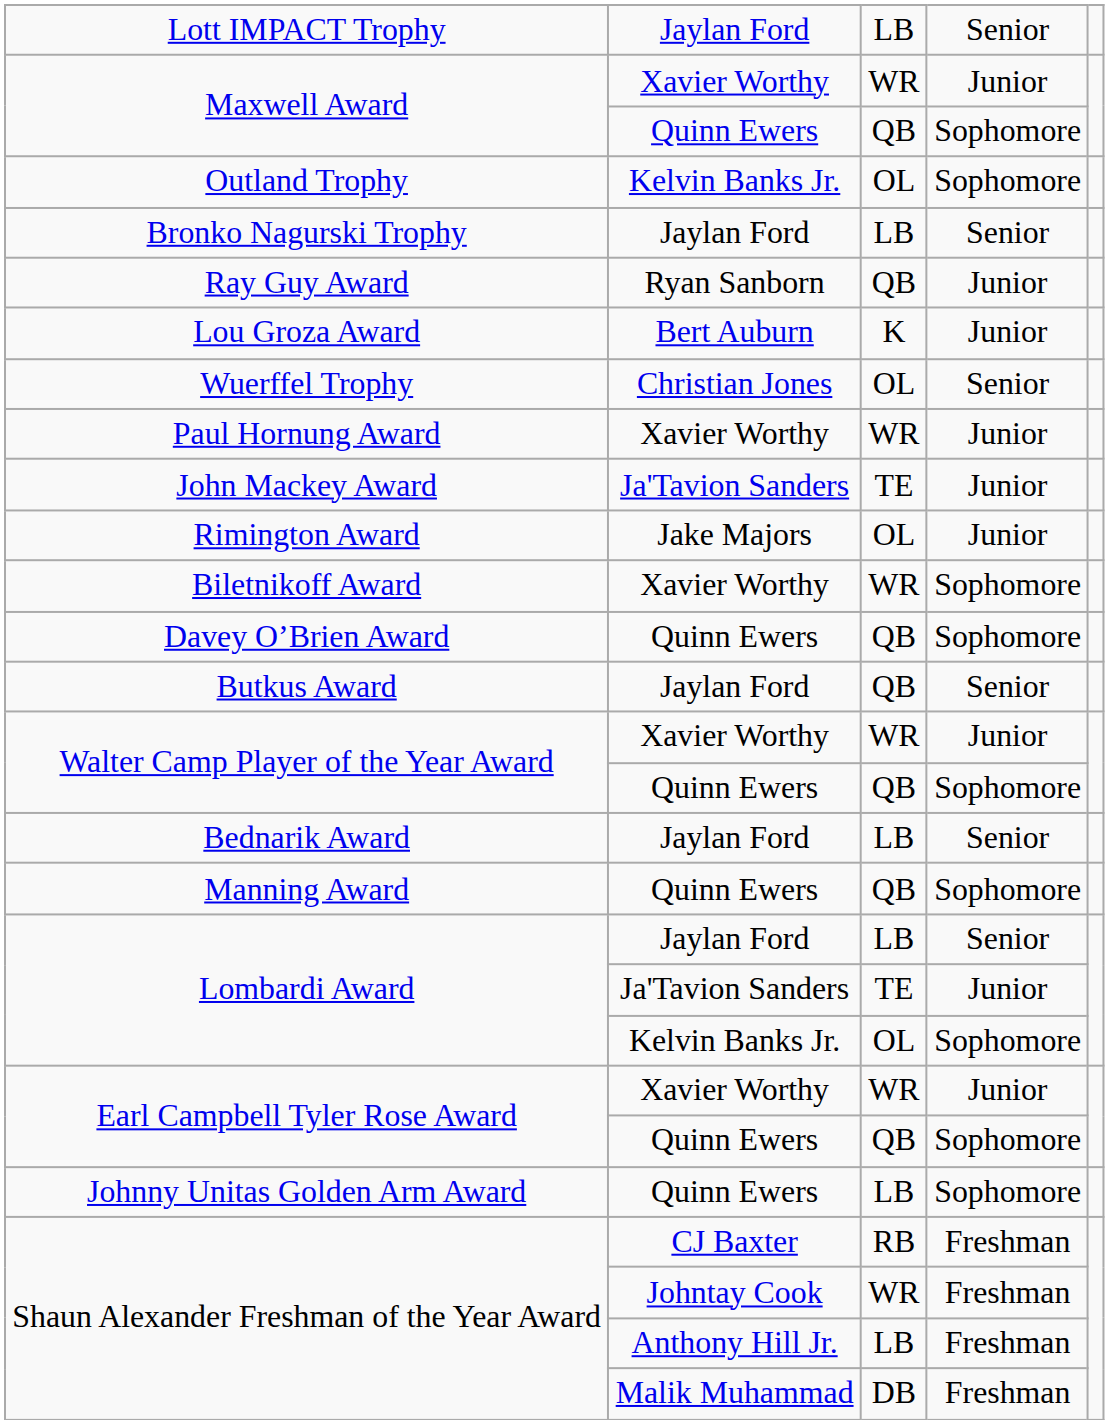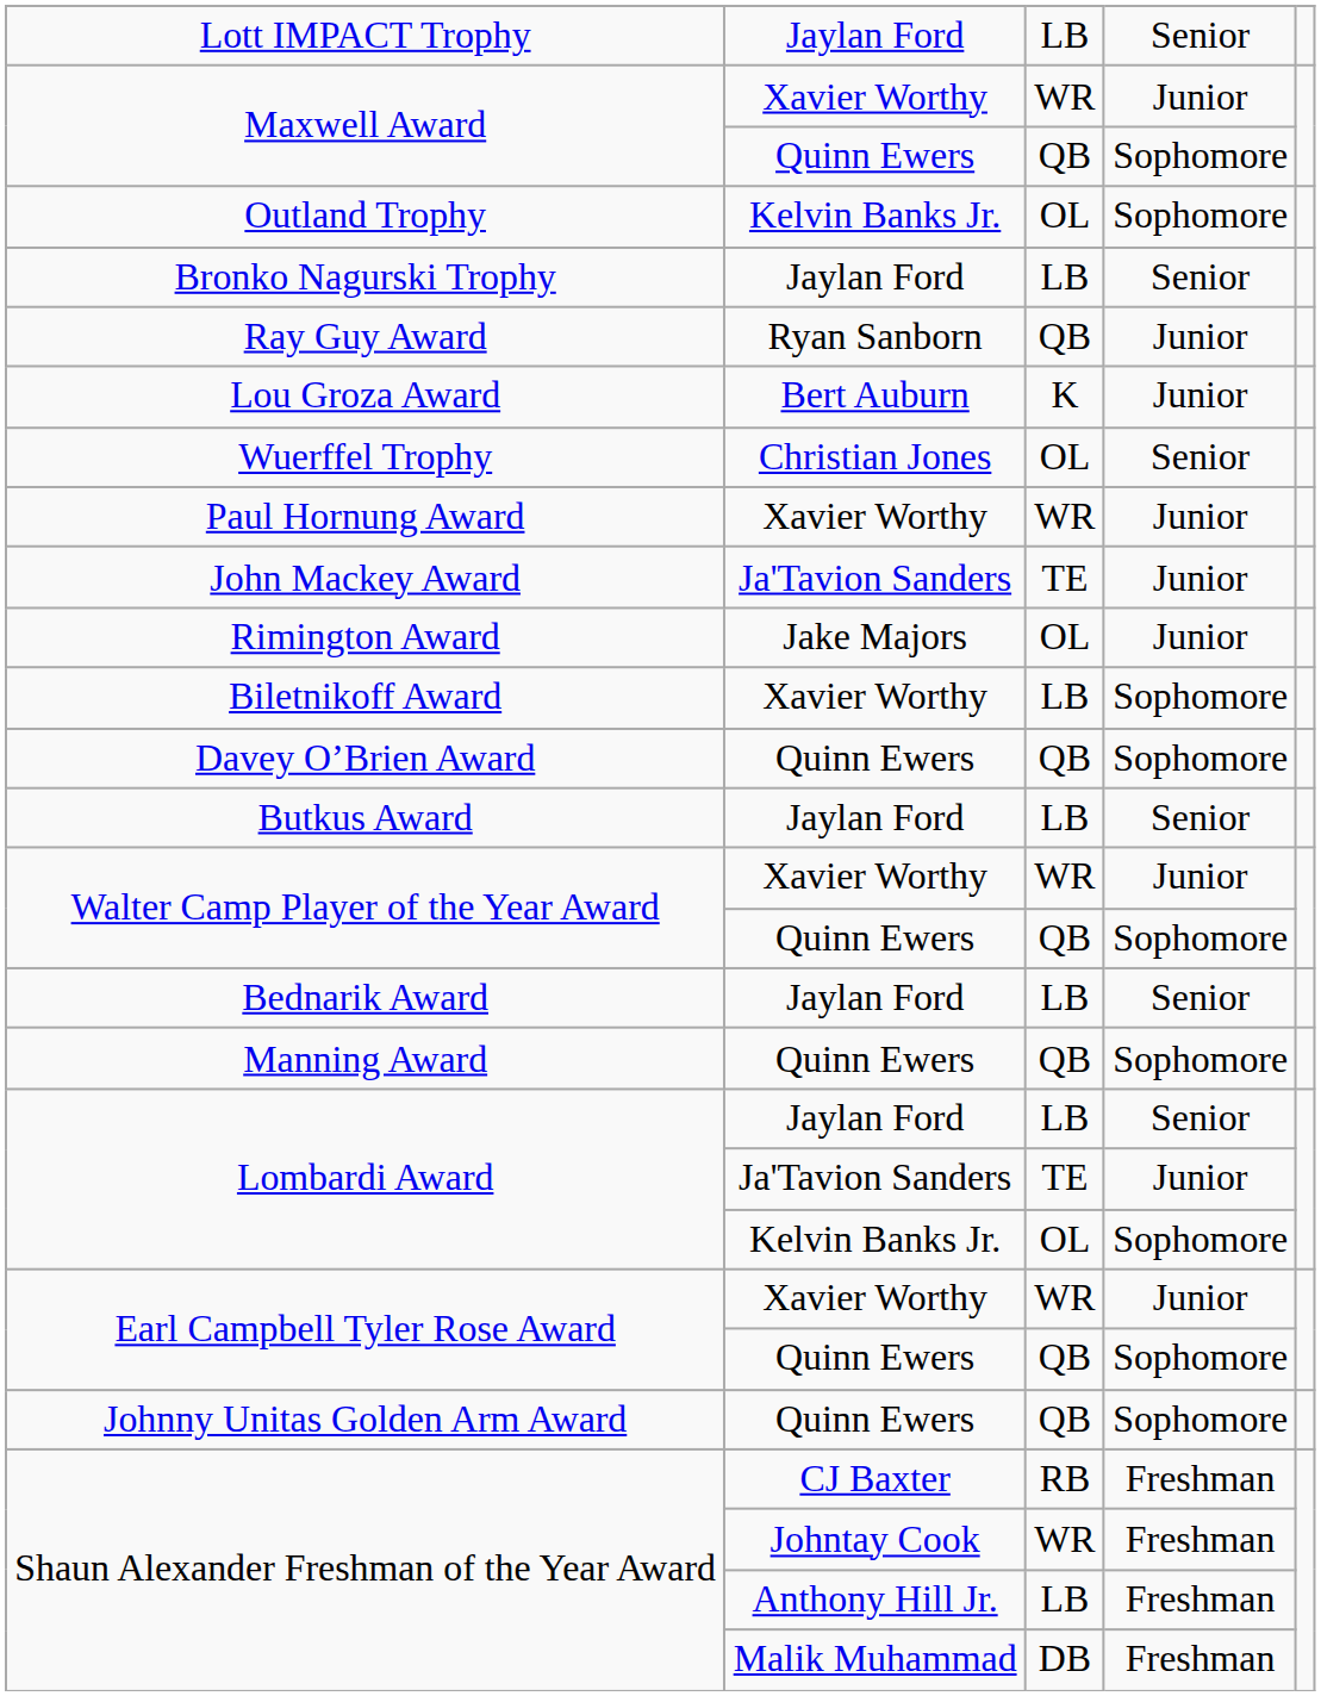Biletnikoff Award | column 3: WR -> LB
Butkus Award | column 3: QB -> LB
Johnny Unitas Golden Arm Award | column 3: LB -> QB
